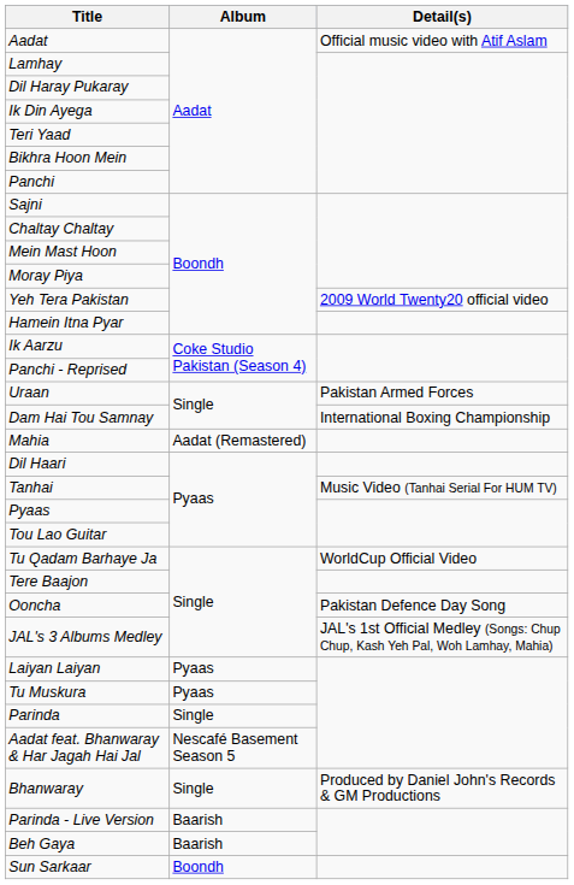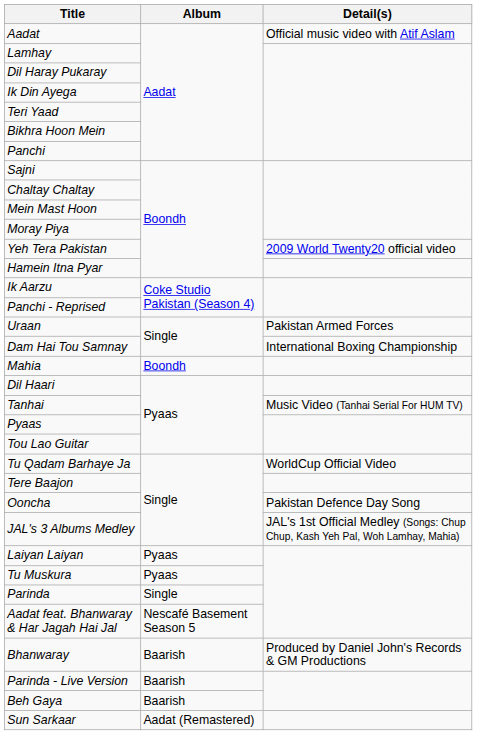Mahia | Album: Aadat (Remastered) -> Boondh
Bhanwaray | Album: Single -> Baarish
Sun Sarkaar | Album: Boondh -> Aadat (Remastered)
